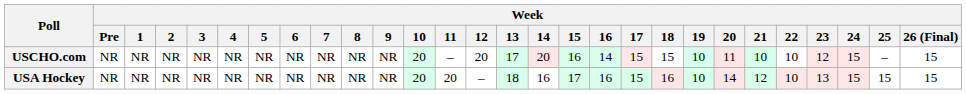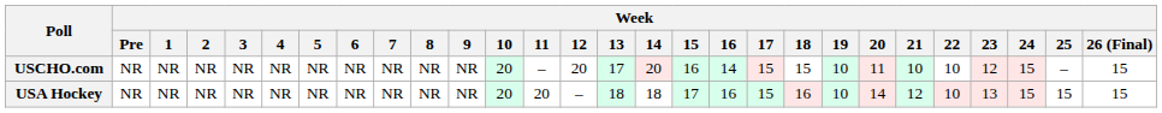USA Hockey | Week / 14: 16 -> 18
